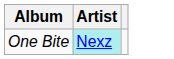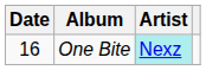+ column: Date | 16
